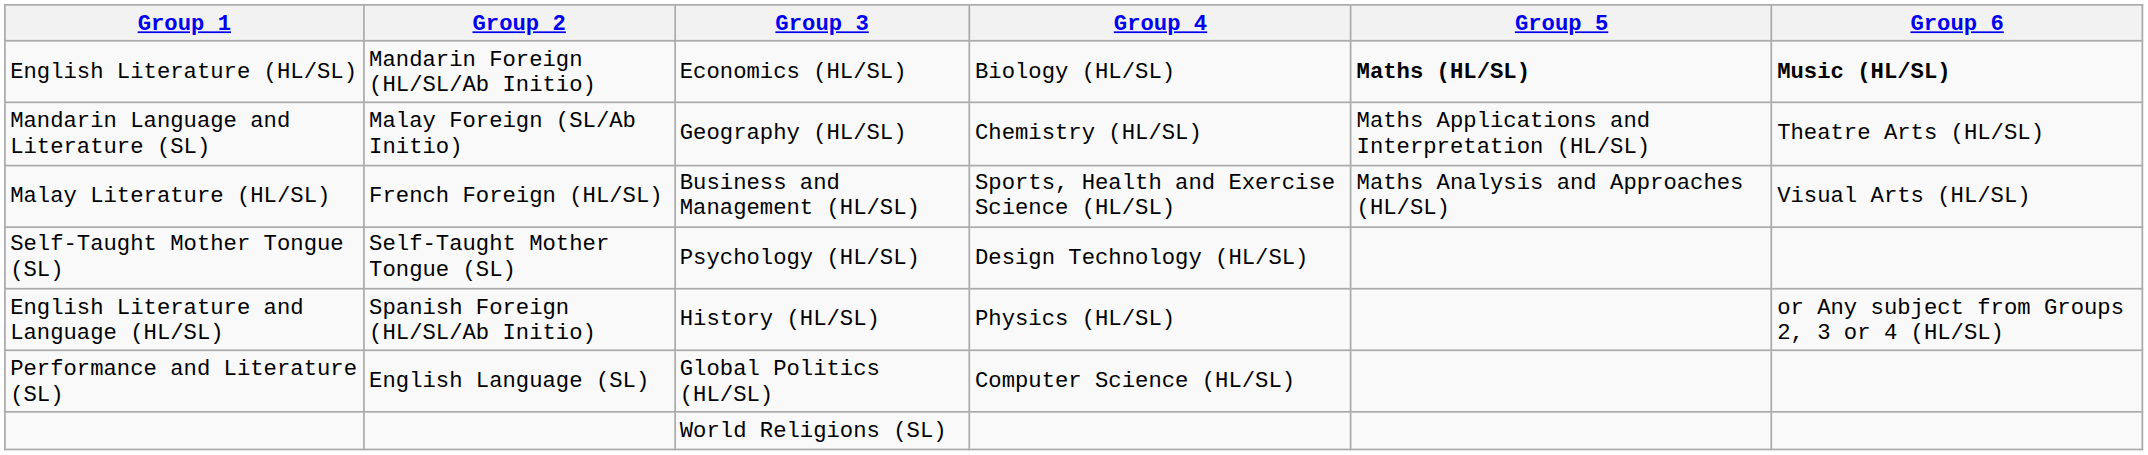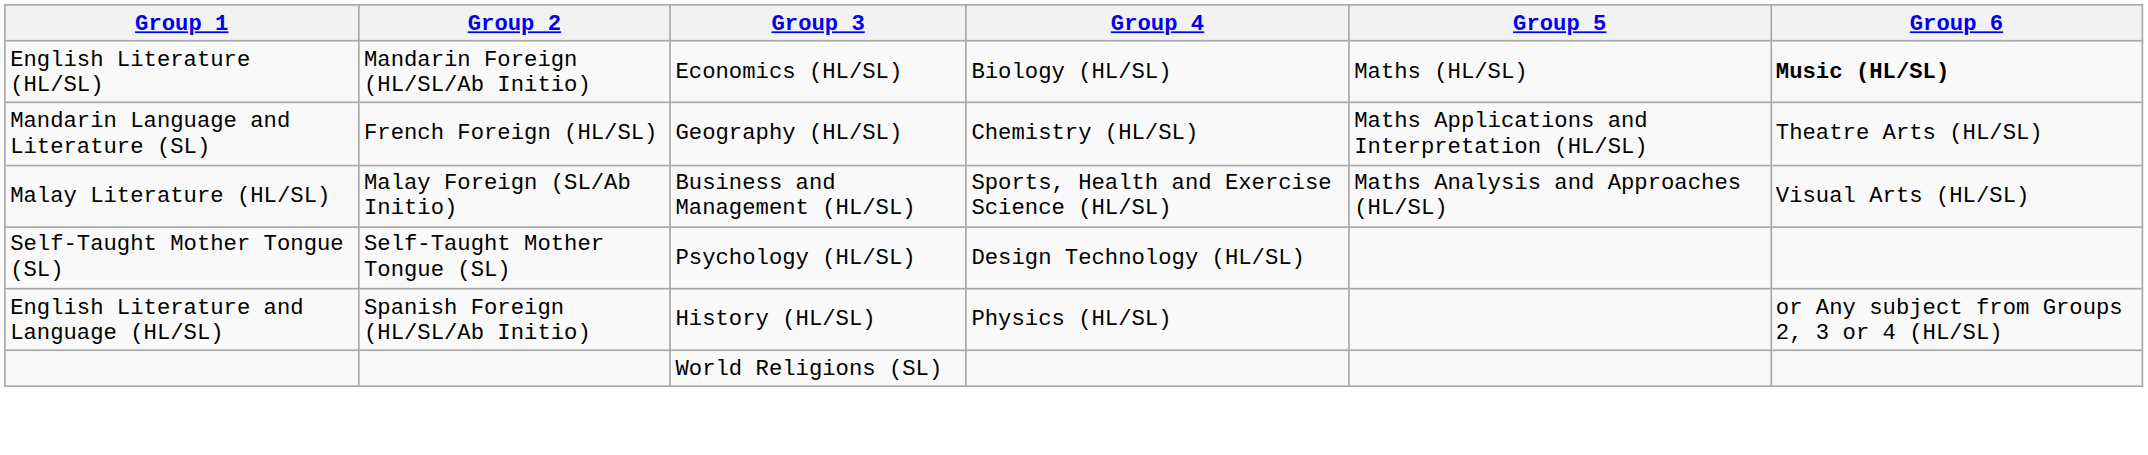English Literature (HL/SL) | Group 5: bold -> normal
Mandarin Language and Literature (SL) | Group 2: Malay Foreign (SL/Ab Initio) -> French Foreign (HL/SL)
Malay Literature (HL/SL) | Group 2: French Foreign (HL/SL) -> Malay Foreign (SL/Ab Initio)
- row: Performance and Literature (SL) | English Language (SL) | Global Politics (HL/SL) | Computer Science (HL/SL)
